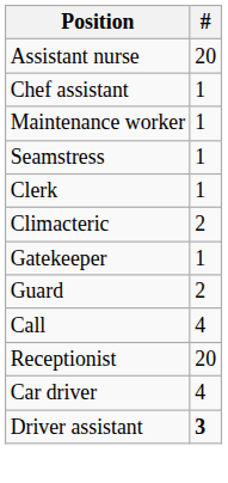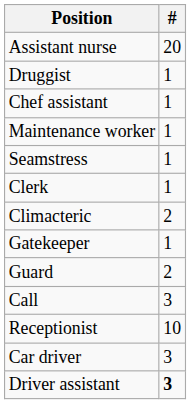+ row: Druggist | 1
Call | #: 4 -> 3
Receptionist | #: 20 -> 10
Car driver | #: 4 -> 3
